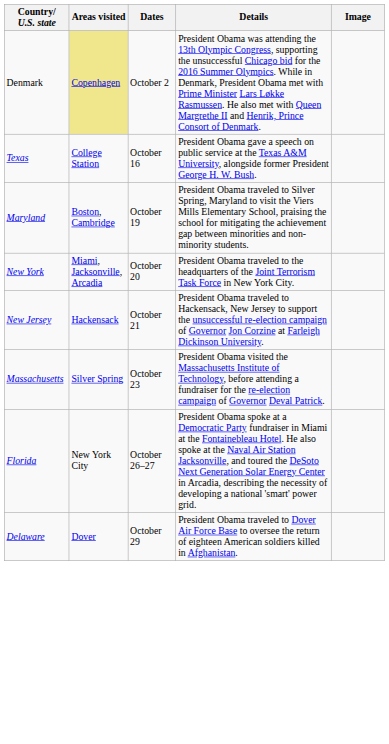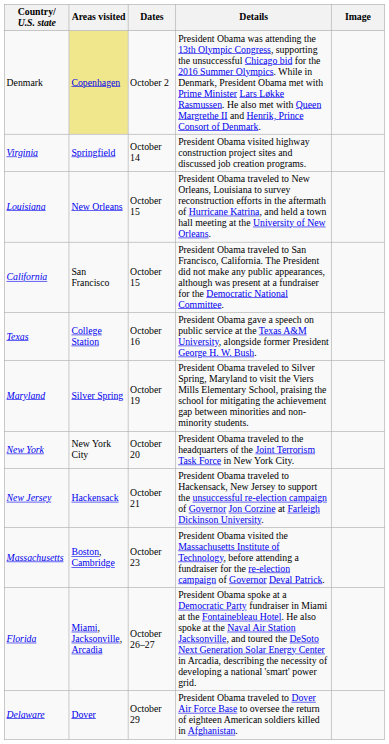+ row: Virginia | Springfield | October 14 | President Obama visited highway construction project sites and discussed job creation programs.
+ row: Louisiana | New Orleans | October 15 | President Obama traveled to New Orleans, Louisiana to survey reconstruction efforts in the aftermath of Hurricane Katrina, and held a town hall meeting at the University of New Orleans.
+ row: California | San Francisco | October 15 | President Obama traveled to San Francisco, California. The President did not make any public appearances, although was present at a fundraiser for the Democratic National Committee.
Maryland | Areas visited: Boston, Cambridge -> Silver Spring
New York | Areas visited: Miami, Jacksonville, Arcadia -> New York City
Massachusetts | Areas visited: Silver Spring -> Boston, Cambridge
Florida | Areas visited: New York City -> Miami, Jacksonville, Arcadia
